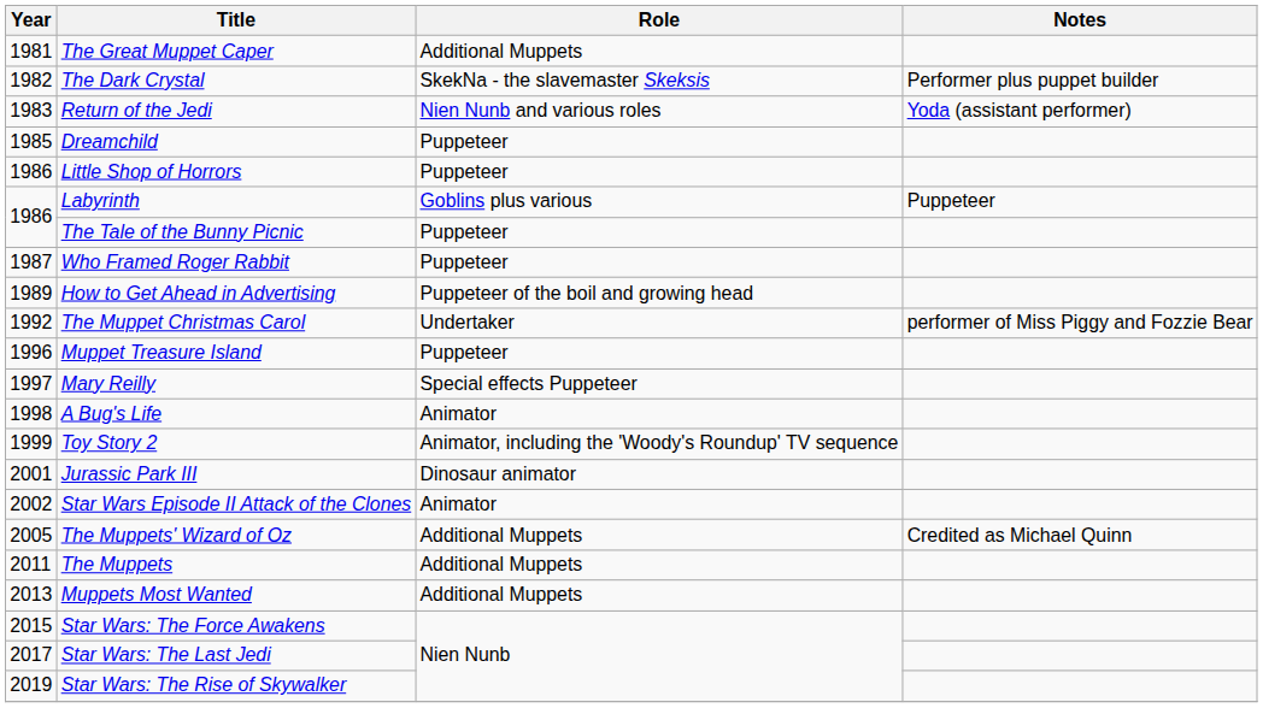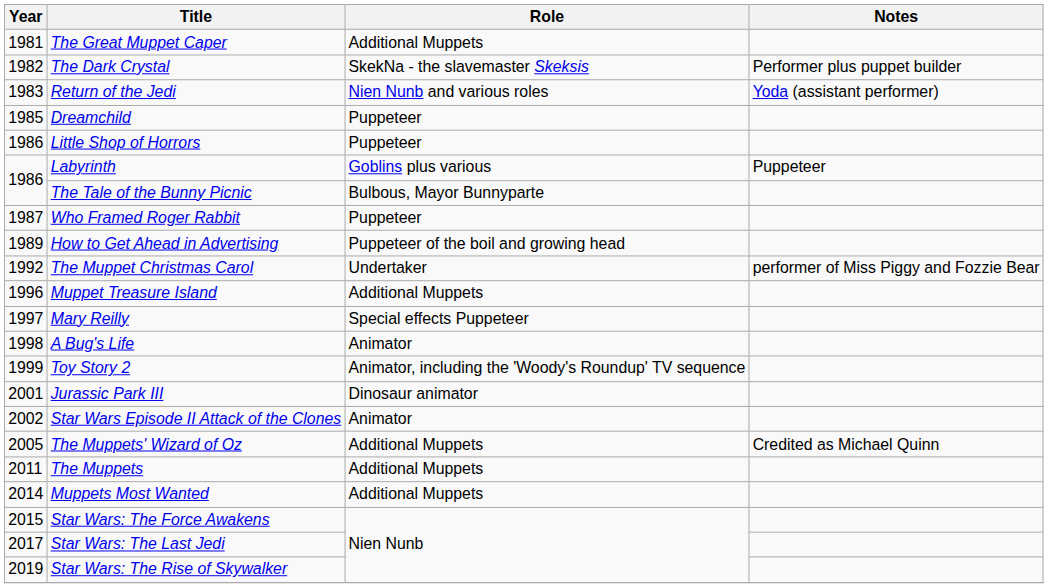The Tale of the Bunny Picnic | Role: Puppeteer -> Bulbous, Mayor Bunnyparte
Muppet Treasure Island | Role: Puppeteer -> Additional Muppets
Muppets Most Wanted | Year: 2013 -> 2014
